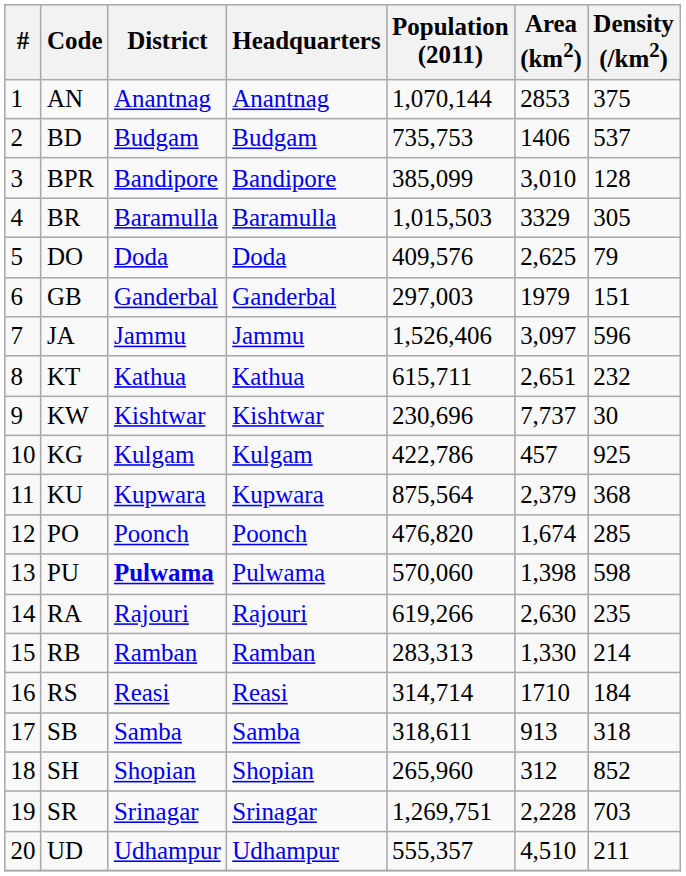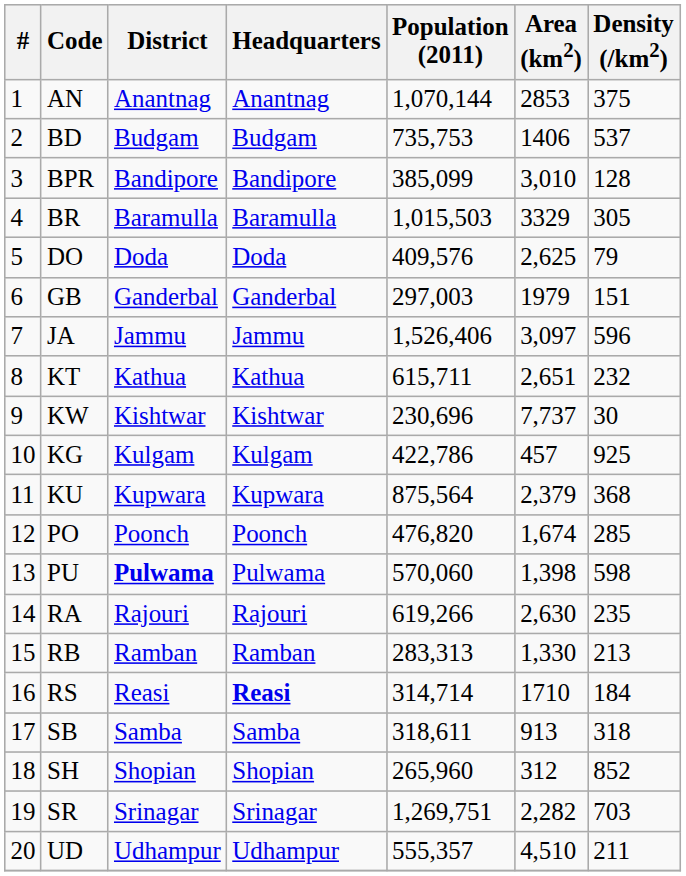RB | Density (/km2): 214 -> 213
RS | Headquarters: normal -> bold
SR | Area (km2): 2,228 -> 2,282
